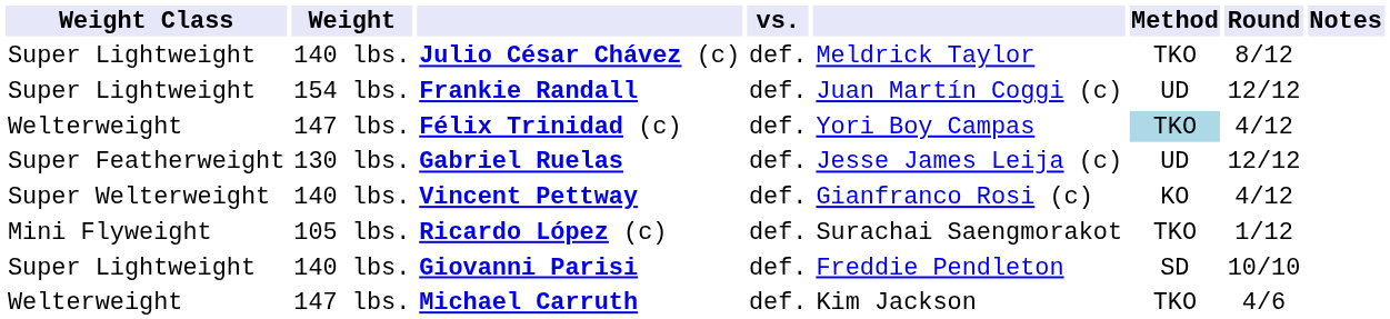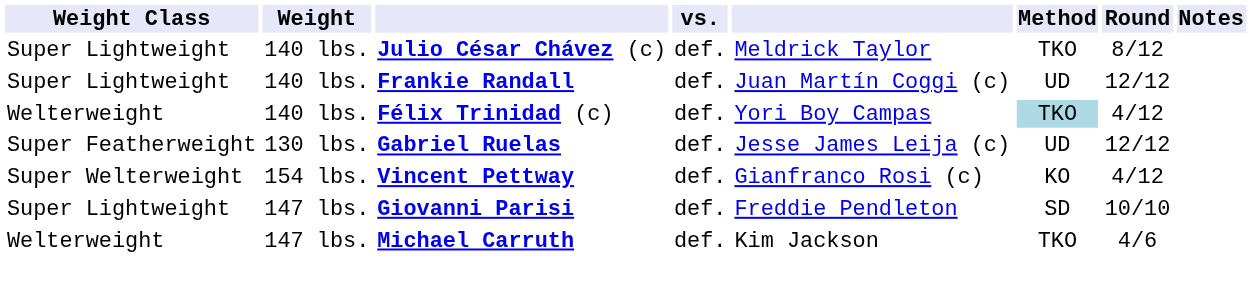Frankie Randall | Weight: 154 lbs. -> 140 lbs.
Félix Trinidad (c) | Weight: 147 lbs. -> 140 lbs.
Vincent Pettway | Weight: 140 lbs. -> 154 lbs.
- row: Mini Flyweight | 105 lbs. | Ricardo López (c) | def. | Surachai Saengmorakot | TKO | 1/12
Giovanni Parisi | Weight: 140 lbs. -> 147 lbs.
